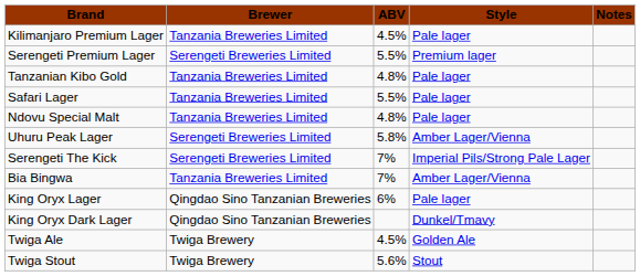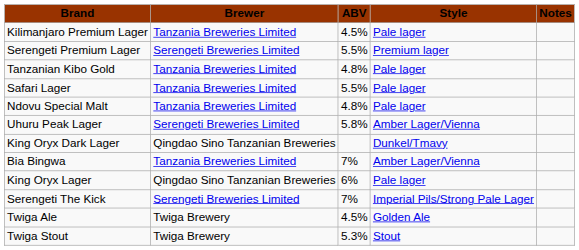rows swapped: Serengeti The Kick <-> King Oryx Dark Lager
Twiga Stout | ABV: 5.6% -> 5.3%
